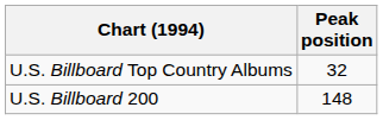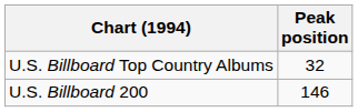U.S. Billboard 200 | Peak position: 148 -> 146
